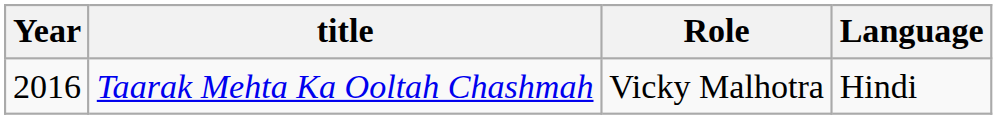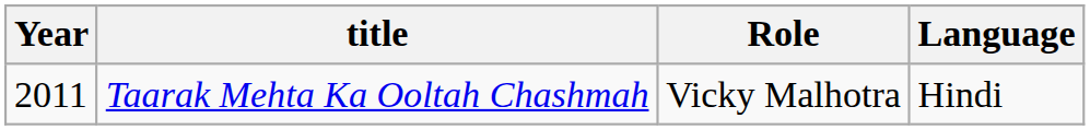Taarak Mehta Ka Ooltah Chashmah | Year: 2016 -> 2011
